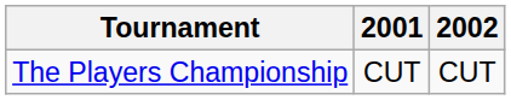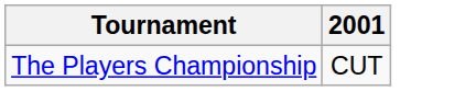- column: 2002 | CUT
